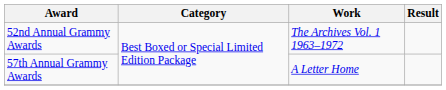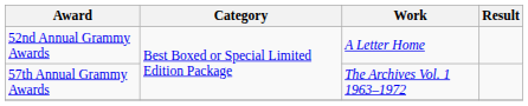52nd Annual Grammy Awards | Work: The Archives Vol. 1 1963–1972 -> A Letter Home
57th Annual Grammy Awards | Work: A Letter Home -> The Archives Vol. 1 1963–1972
